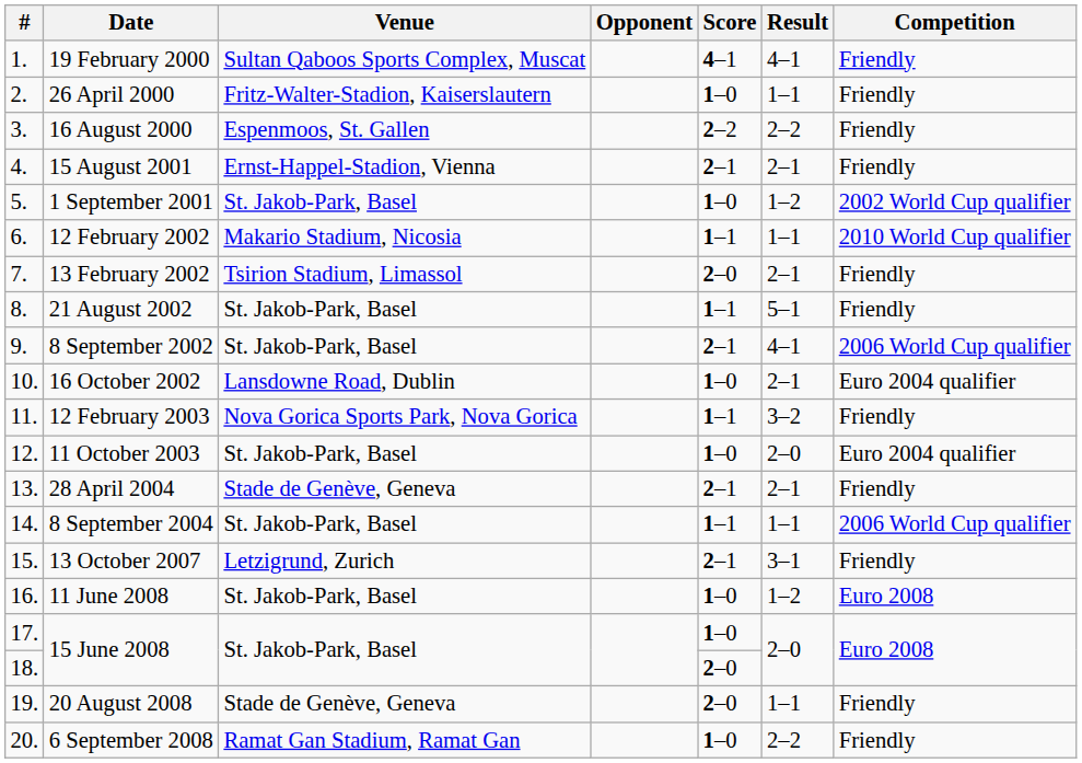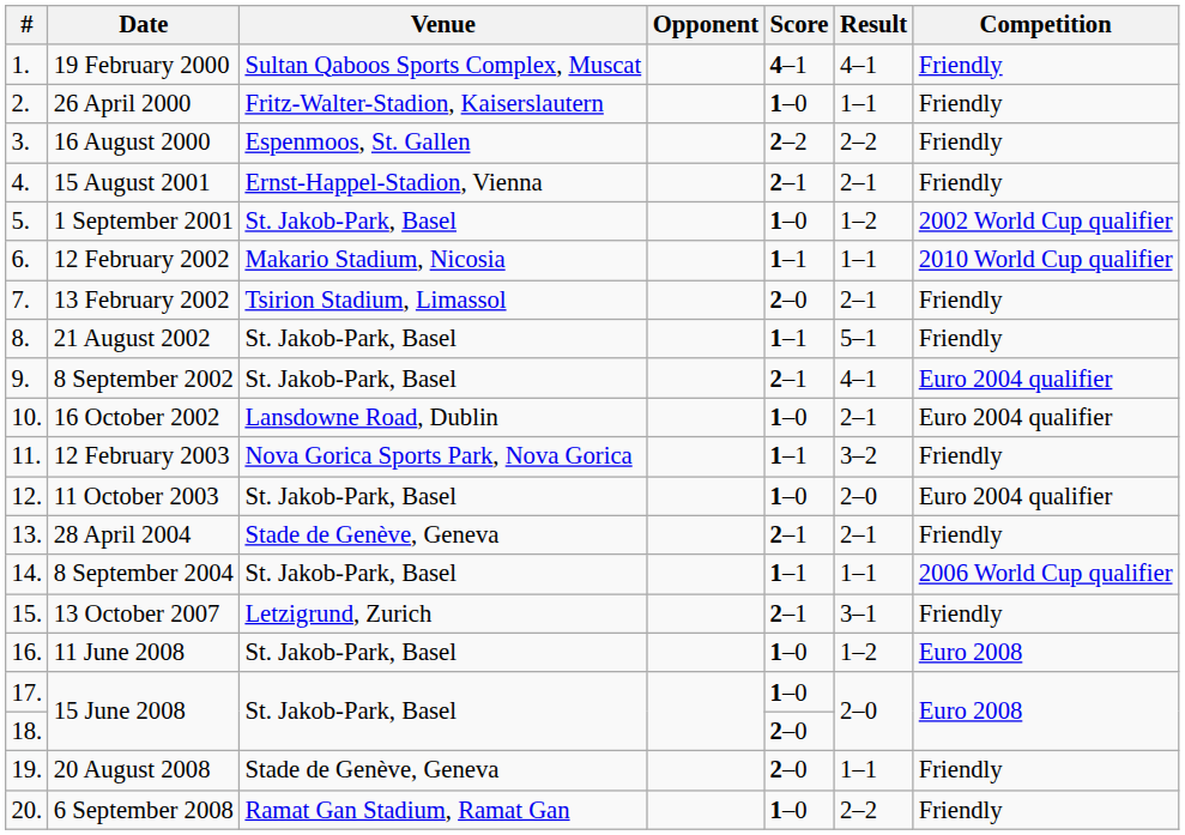8 September 2002 | Competition: 2006 World Cup qualifier -> Euro 2004 qualifier
